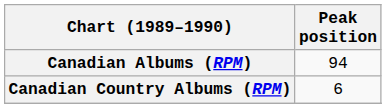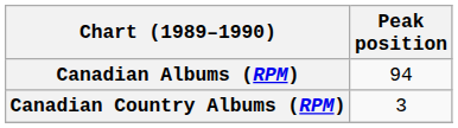Canadian Country Albums (RPM) | Peak position: 6 -> 3
